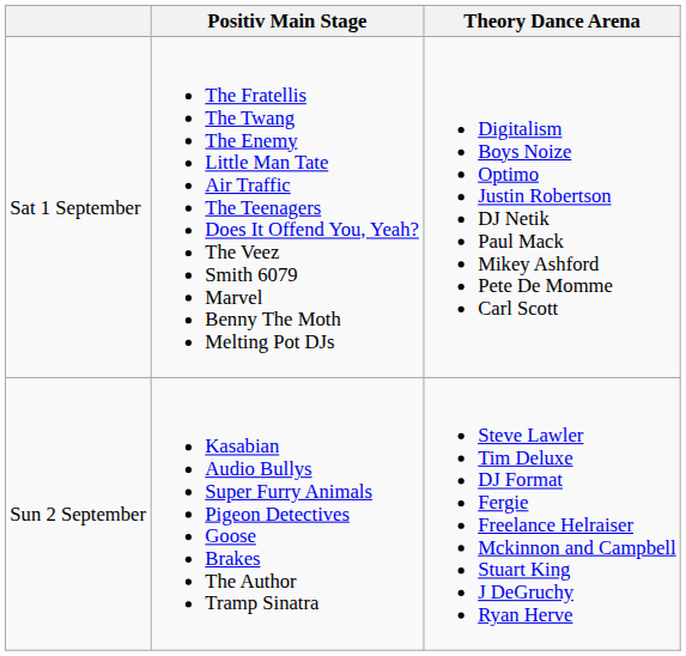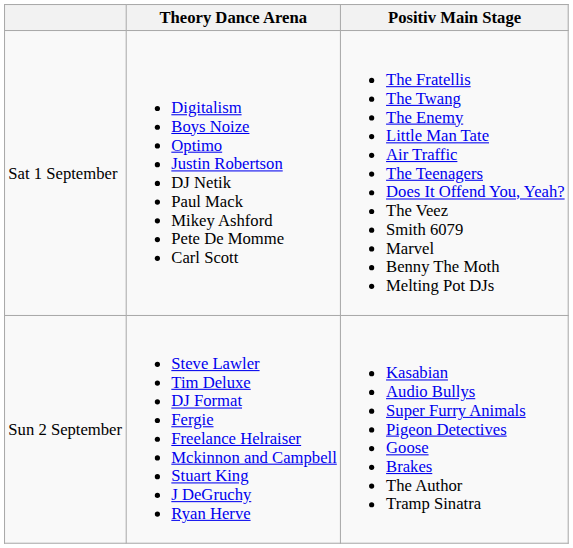columns swapped: Positiv Main Stage <-> Theory Dance Arena
